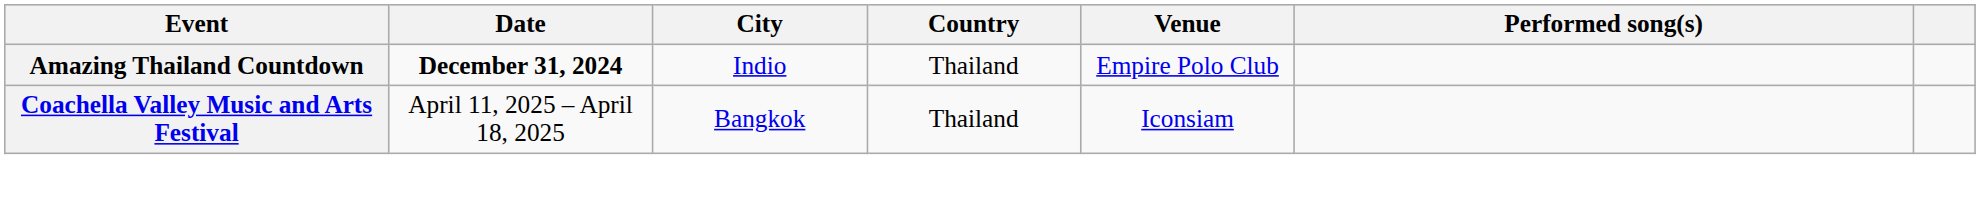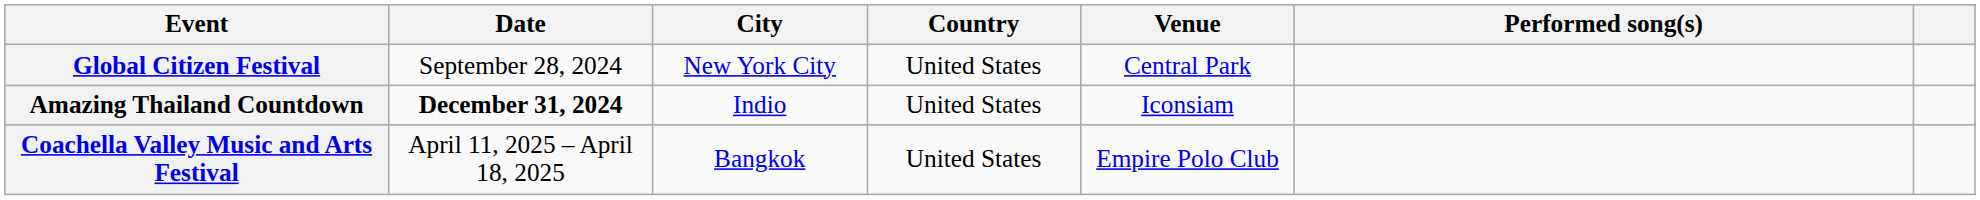+ row: Global Citizen Festival | September 28, 2024 | New York City | United States | Central Park
Amazing Thailand Countdown | Country: Thailand -> United States
Amazing Thailand Countdown | Venue: Empire Polo Club -> Iconsiam
Coachella Valley Music and Arts Festival | Country: Thailand -> United States
Coachella Valley Music and Arts Festival | Venue: Iconsiam -> Empire Polo Club
